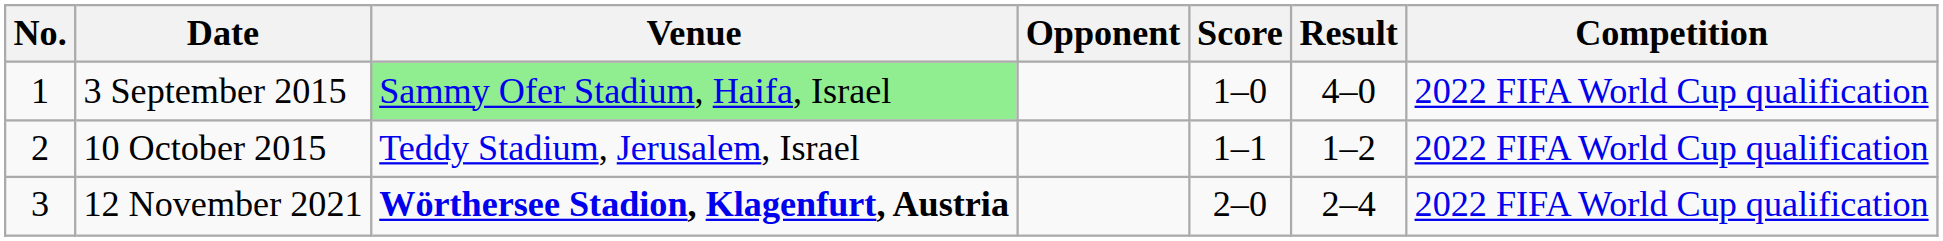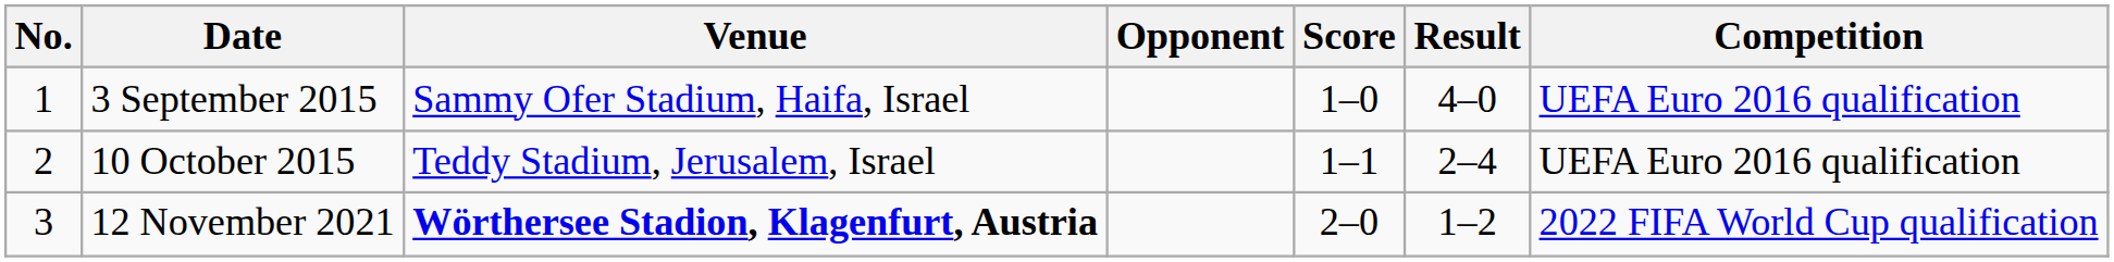3 September 2015 | Venue: lightgreen background -> no background
3 September 2015 | Competition: 2022 FIFA World Cup qualification -> UEFA Euro 2016 qualification
10 October 2015 | Result: 1–2 -> 2–4
10 October 2015 | Competition: 2022 FIFA World Cup qualification -> UEFA Euro 2016 qualification
12 November 2021 | Result: 2–4 -> 1–2
